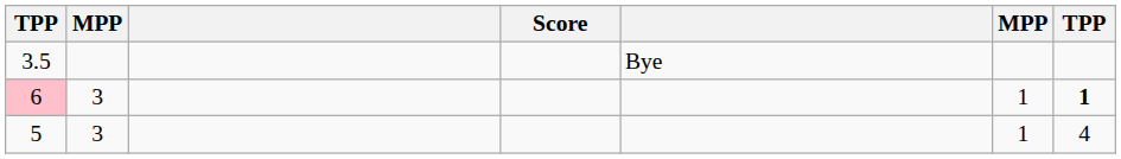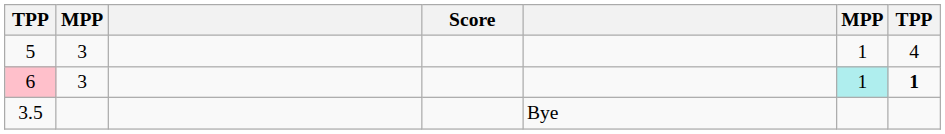rows swapped: 5 <-> 3.5
6 | column 6: no background -> paleturquoise background
